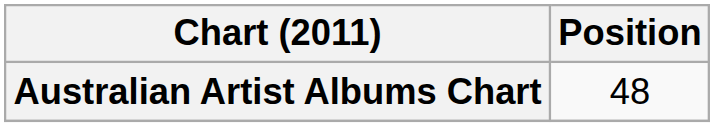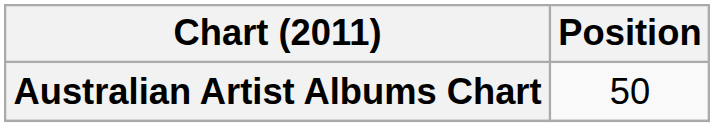Australian Artist Albums Chart | Position: 48 -> 50
